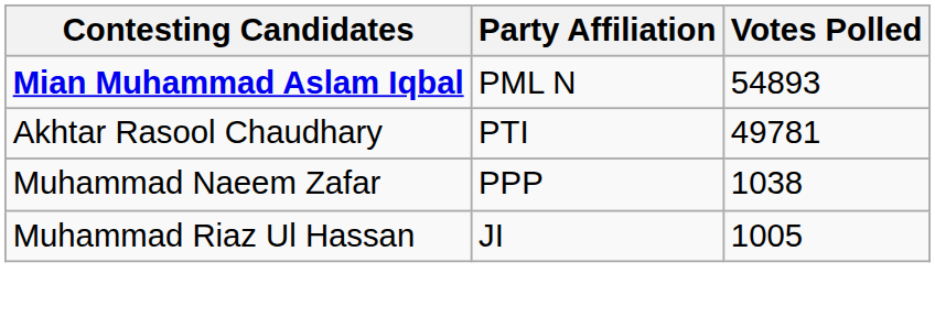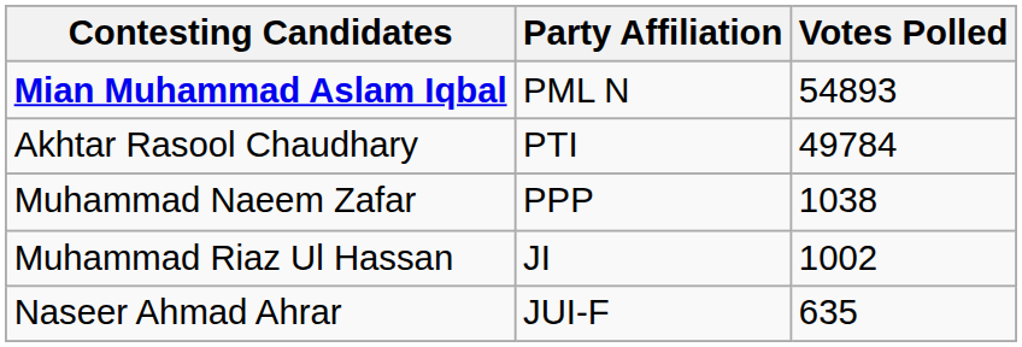Akhtar Rasool Chaudhary | Votes Polled: 49781 -> 49784
Muhammad Riaz Ul Hassan | Votes Polled: 1005 -> 1002
+ row: Naseer Ahmad Ahrar | JUI-F | 635
